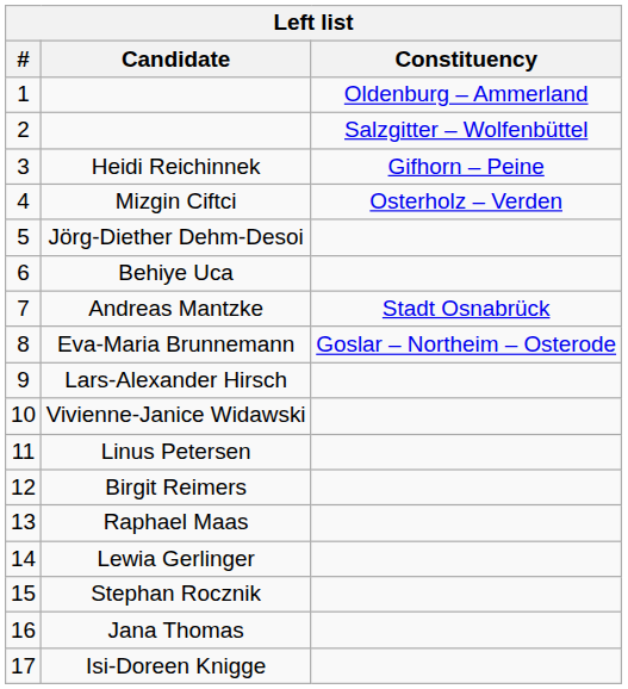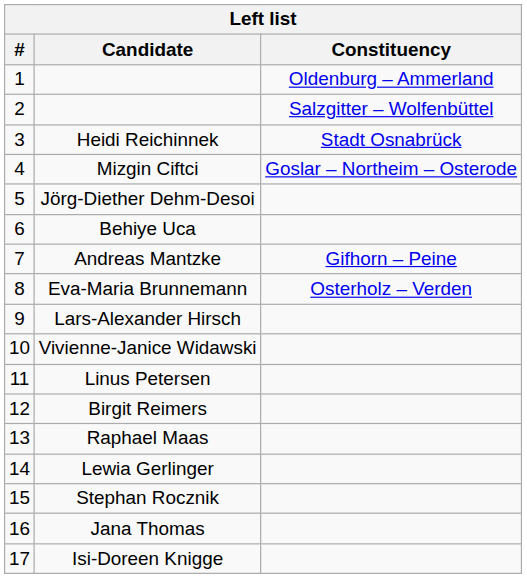Heidi Reichinnek | Constituency: Gifhorn – Peine -> Stadt Osnabrück
Mizgin Ciftci | Constituency: Osterholz – Verden -> Goslar – Northeim – Osterode
Andreas Mantzke | Constituency: Stadt Osnabrück -> Gifhorn – Peine
Eva-Maria Brunnemann | Constituency: Goslar – Northeim – Osterode -> Osterholz – Verden
